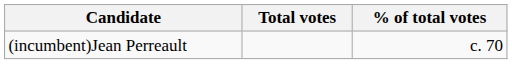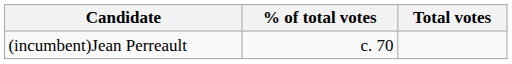columns swapped: Total votes <-> % of total votes
